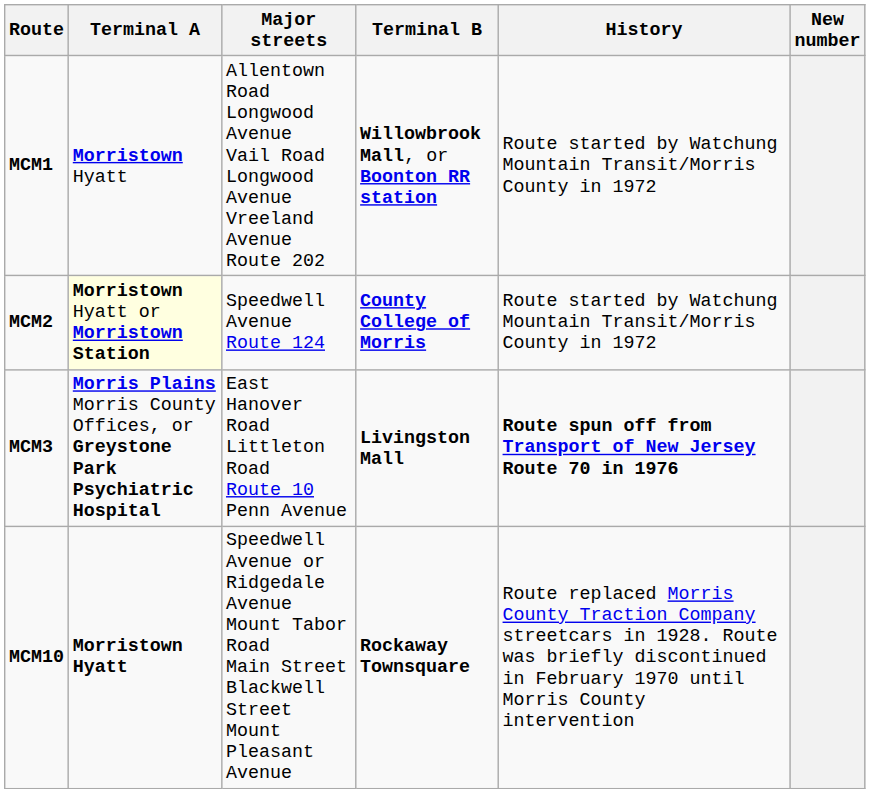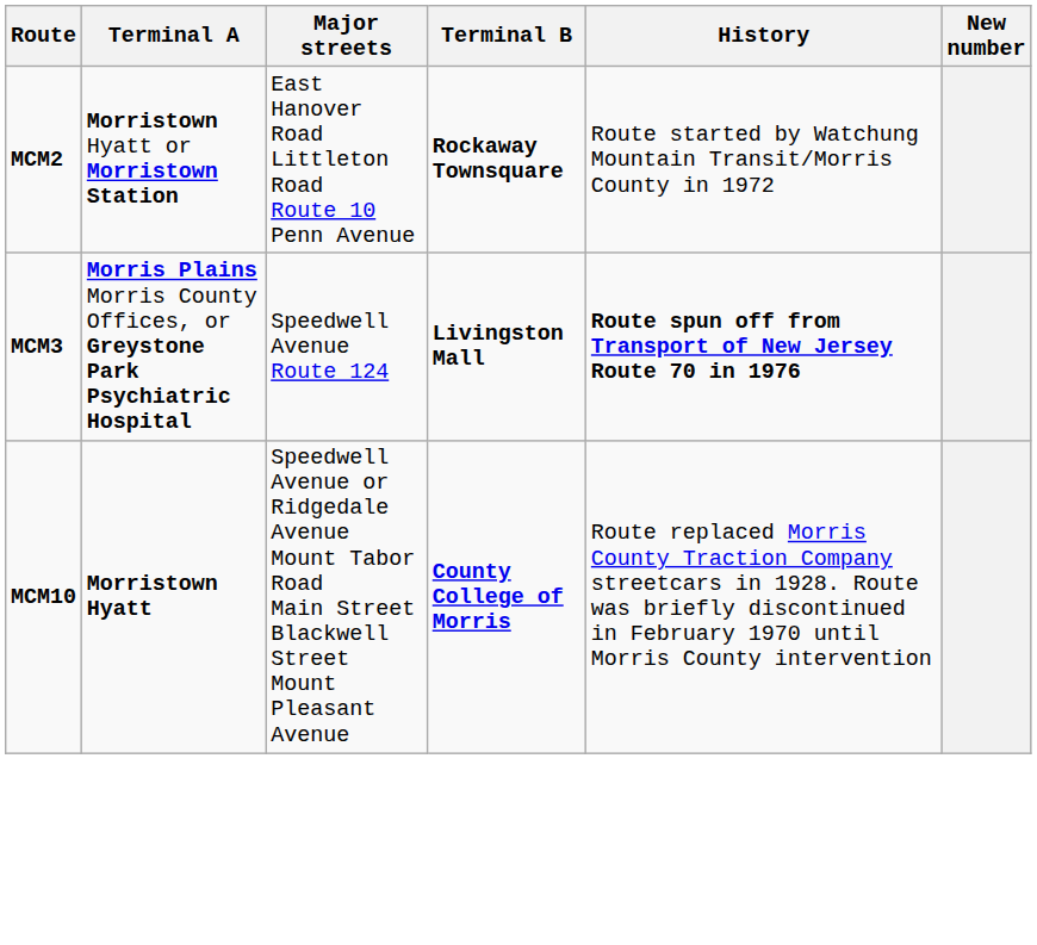- row: MCM1 | Morristown Hyatt | Allentown Road Longwood Avenue Vail Road Longwood Avenue Vreeland Avenue Route 202 | Willowbrook Mall, or Boonton RR station | Route started by Watchung Mountain Transit/Morris County in 1972
MCM2 | Terminal A: lightyellow background -> no background
MCM2 | Major streets: Speedwell Avenue Route 124 -> East Hanover Road Littleton Road Route 10 Penn Avenue
MCM2 | Terminal B: County College of Morris -> Rockaway Townsquare
MCM3 | Major streets: East Hanover Road Littleton Road Route 10 Penn Avenue -> Speedwell Avenue Route 124
MCM10 | Terminal B: Rockaway Townsquare -> County College of Morris
